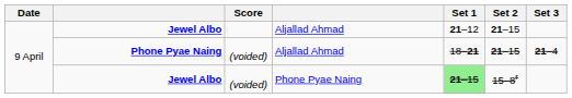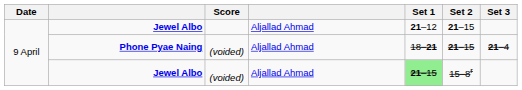Jewel Albo / (voided) | column 4: Phone Pyae Naing -> Aljallad Ahmad
